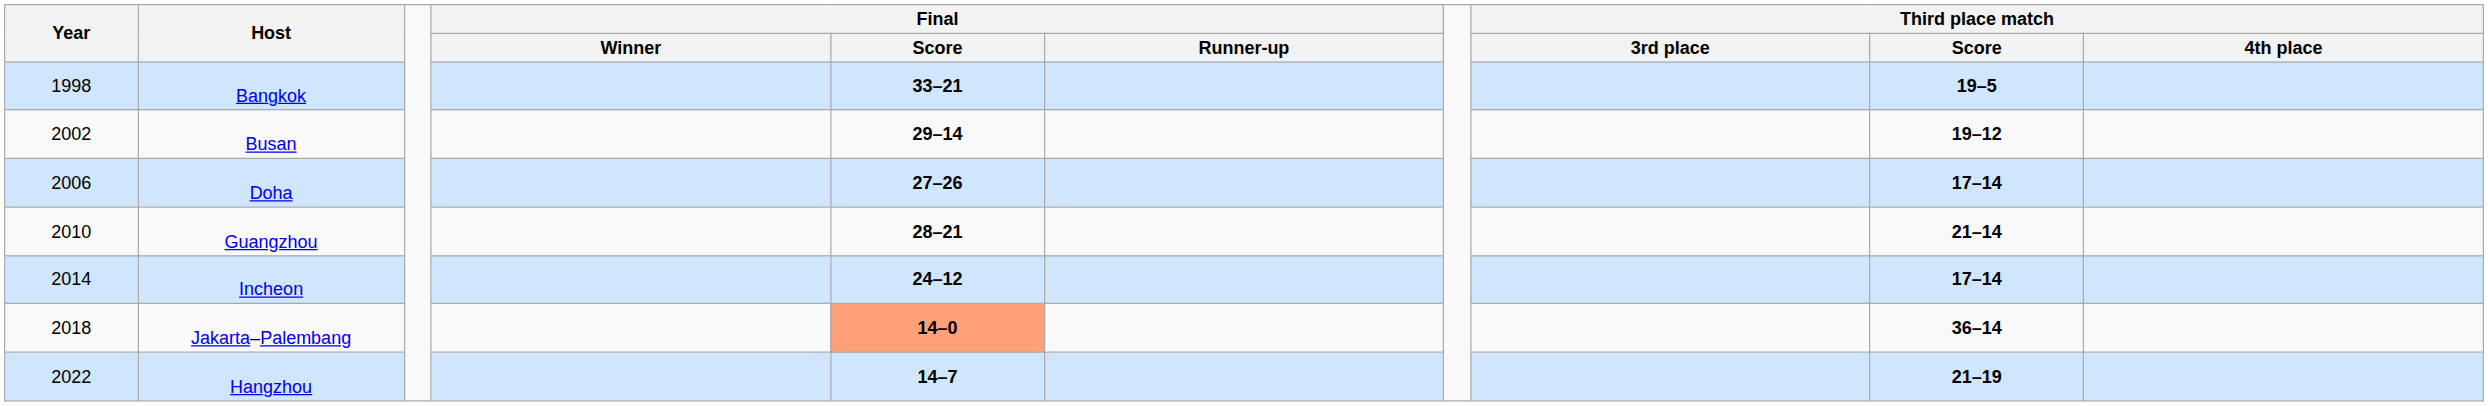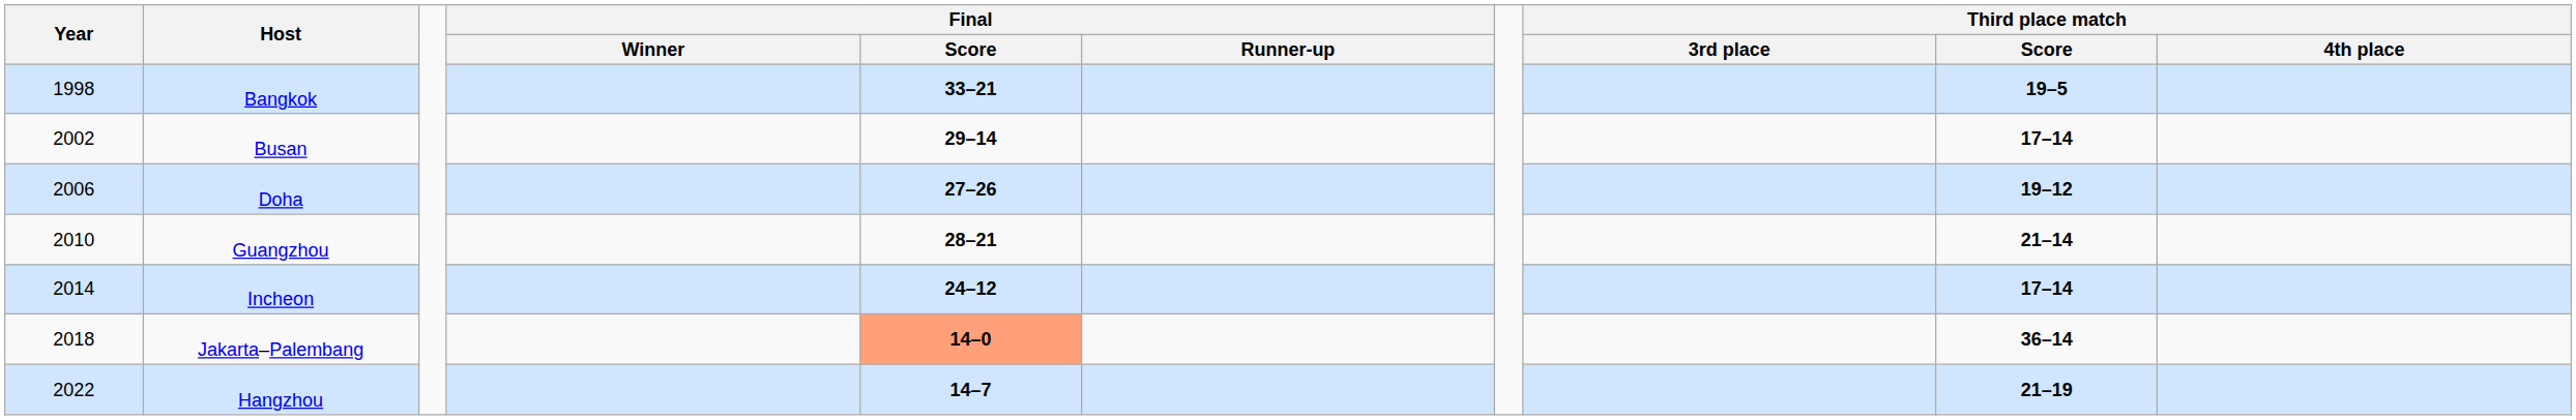Busan | Third place match / Score: 19–12 -> 17–14
Doha | Third place match / Score: 17–14 -> 19–12
